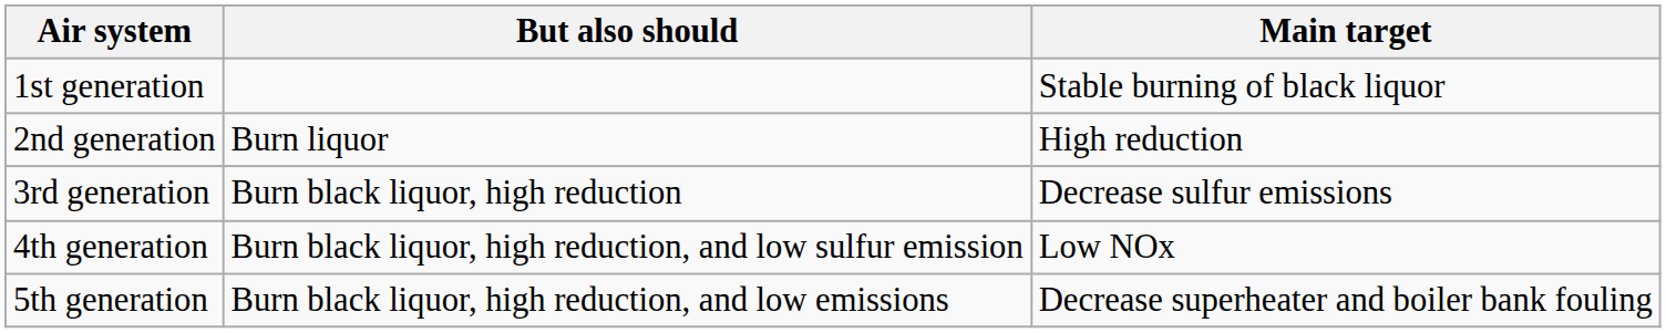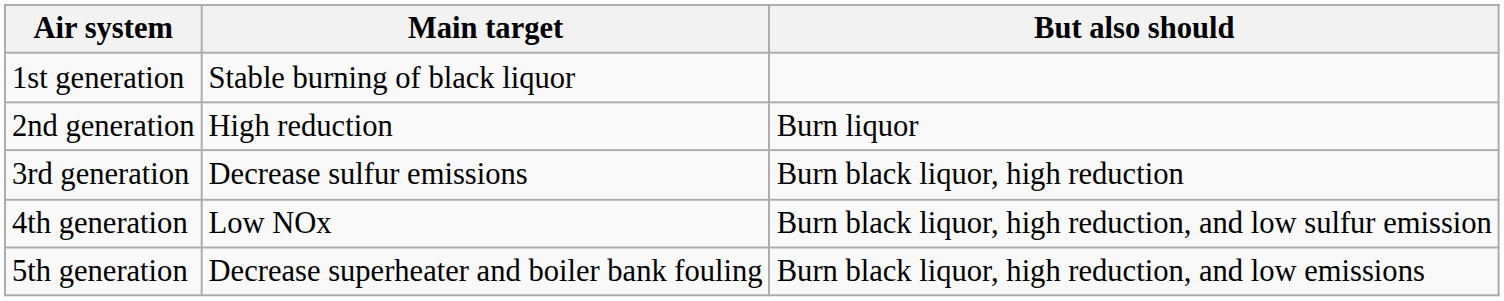columns swapped: Main target <-> But also should
